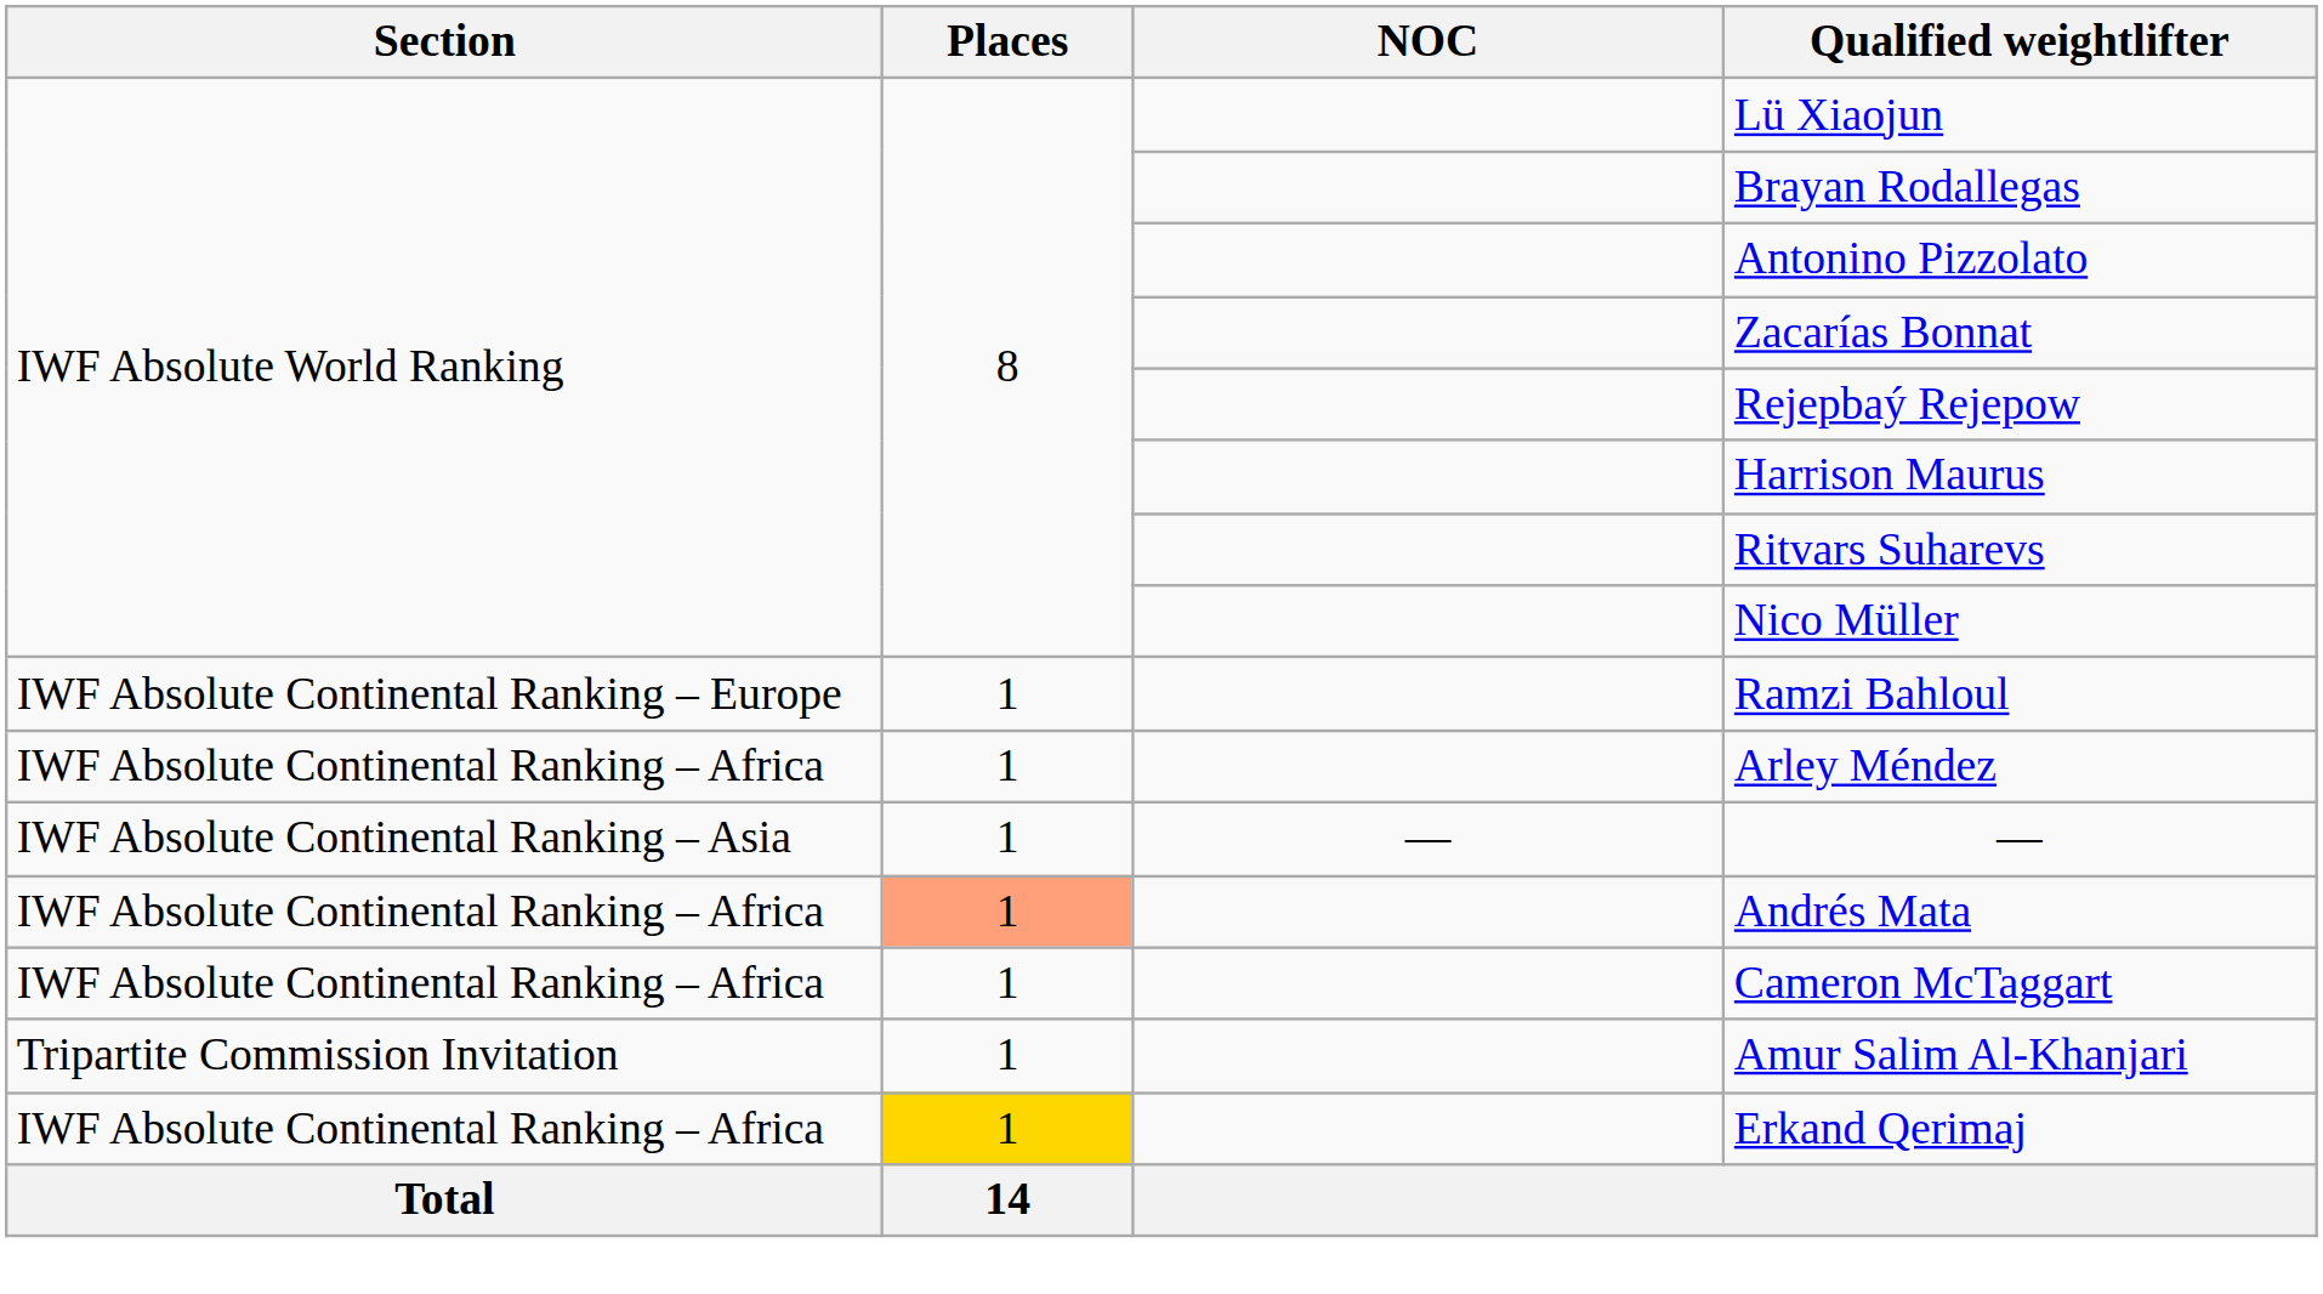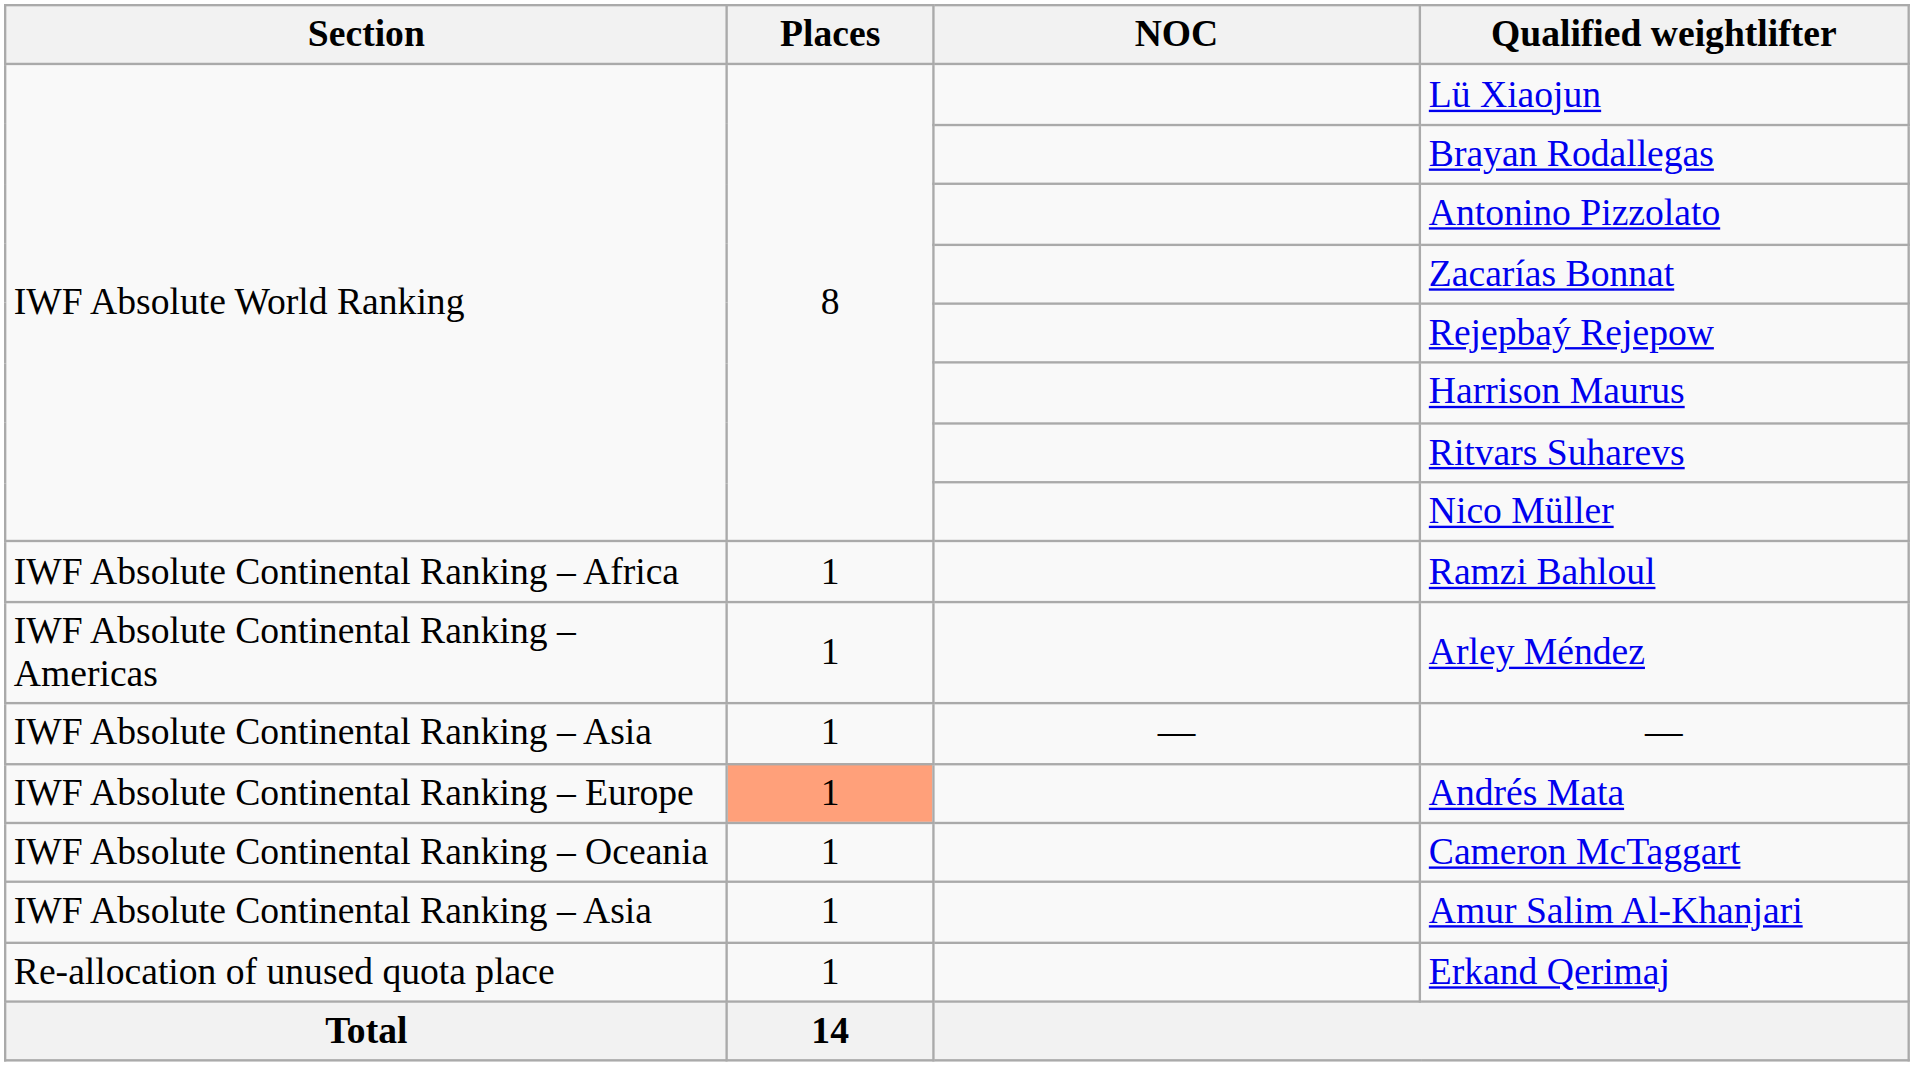Ramzi Bahloul | Section: IWF Absolute Continental Ranking – Europe -> IWF Absolute Continental Ranking – Africa
Arley Méndez | Section: IWF Absolute Continental Ranking – Africa -> IWF Absolute Continental Ranking – Americas
Andrés Mata | Section: IWF Absolute Continental Ranking – Africa -> IWF Absolute Continental Ranking – Europe
Cameron McTaggart | Section: IWF Absolute Continental Ranking – Africa -> IWF Absolute Continental Ranking – Oceania
Amur Salim Al-Khanjari | Section: Tripartite Commission Invitation -> IWF Absolute Continental Ranking – Asia
Erkand Qerimaj | Section: IWF Absolute Continental Ranking – Africa -> Re-allocation of unused quota place
Erkand Qerimaj | Places: gold background -> no background
